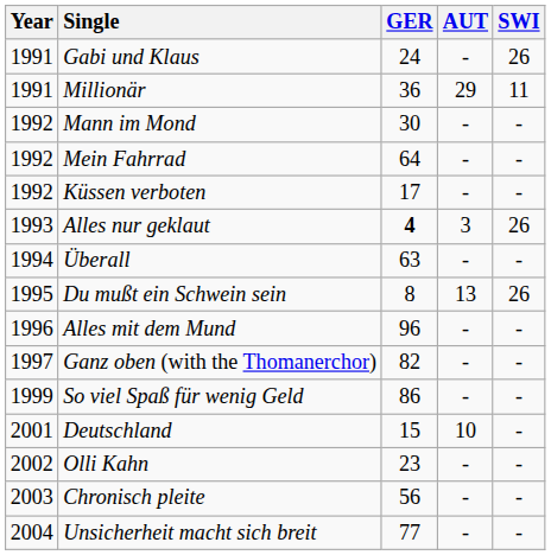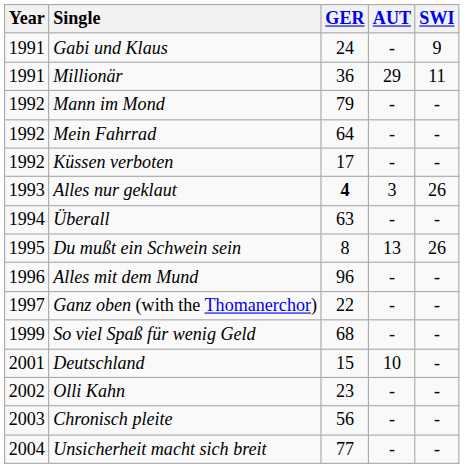Gabi und Klaus | SWI: 26 -> 9
Mann im Mond | GER: 30 -> 79
Ganz oben (with the Thomanerchor) | GER: 82 -> 22
So viel Spaß für wenig Geld | GER: 86 -> 68
